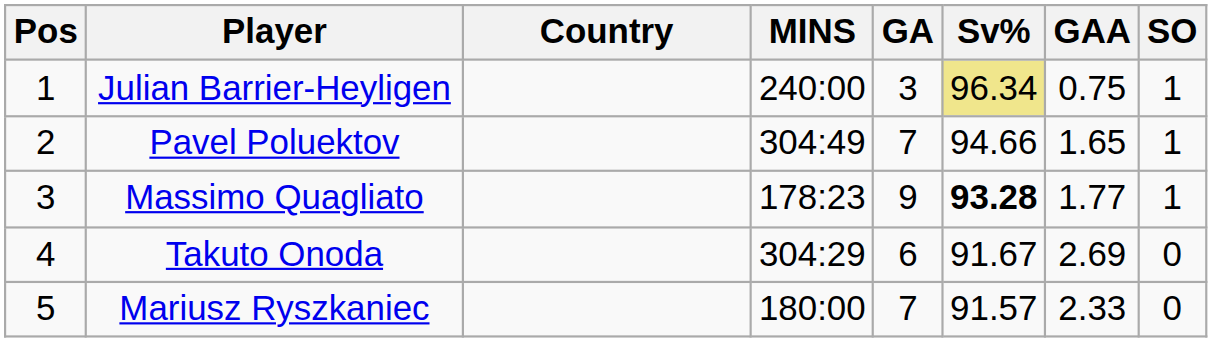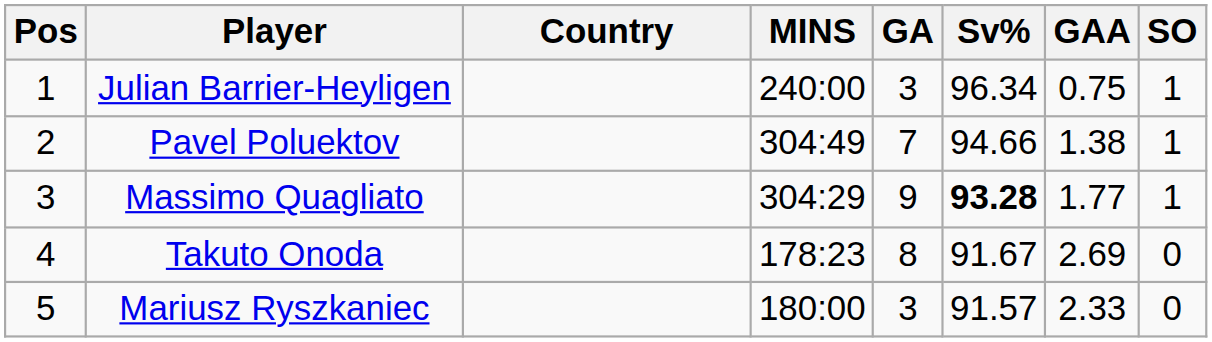Julian Barrier-Heyligen | Sv%: khaki background -> no background
Pavel Poluektov | GAA: 1.65 -> 1.38
Massimo Quagliato | MINS: 178:23 -> 304:29
Takuto Onoda | MINS: 304:29 -> 178:23
Takuto Onoda | GA: 6 -> 8
Mariusz Ryszkaniec | GA: 7 -> 3
